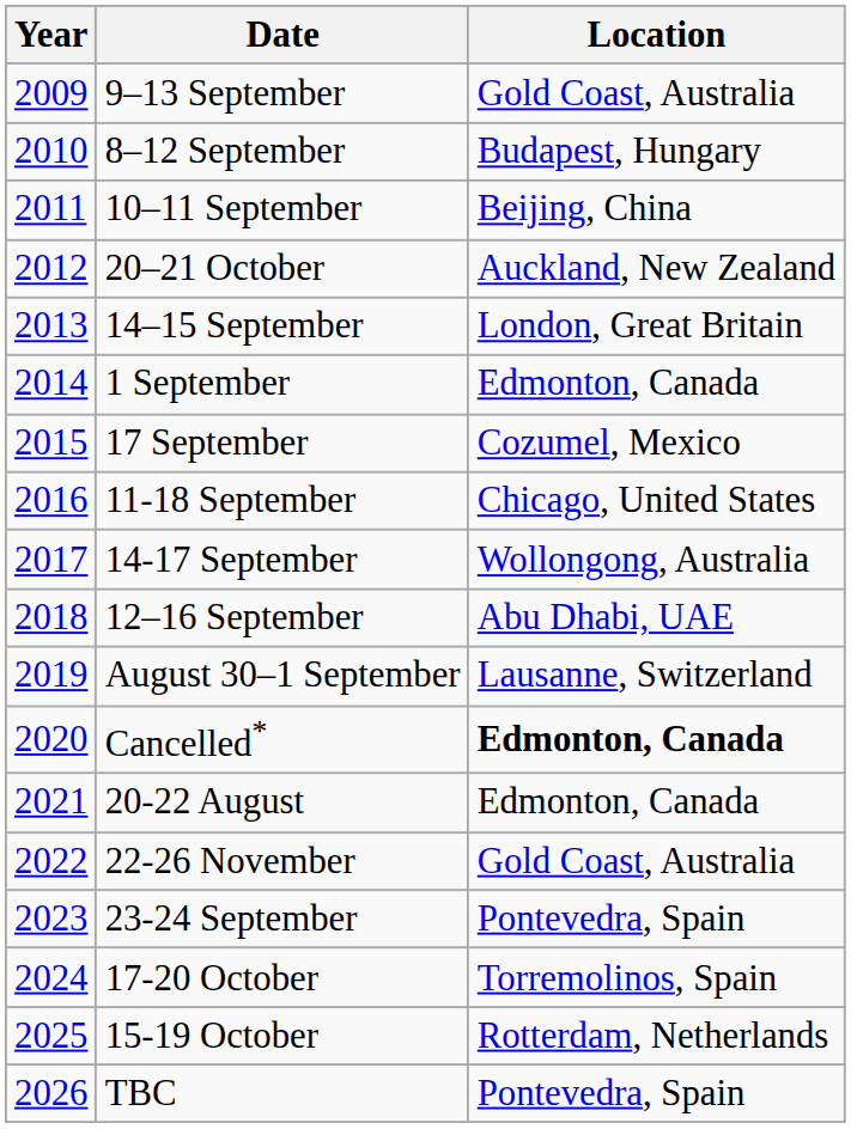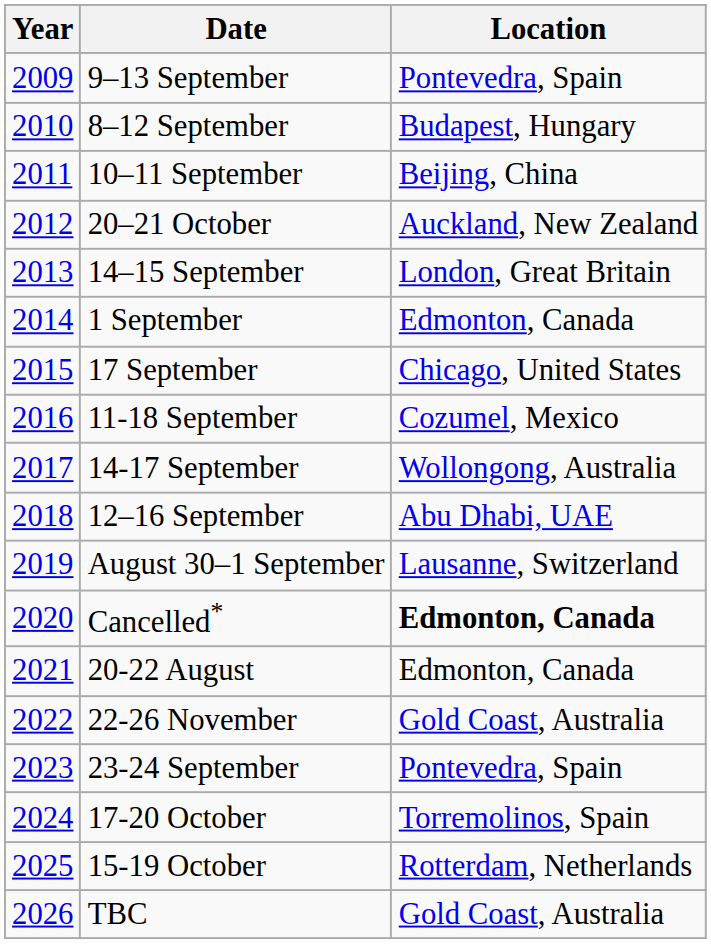9–13 September | Location: Gold Coast, Australia -> Pontevedra, Spain
17 September | Location: Cozumel, Mexico -> Chicago, United States
11-18 September | Location: Chicago, United States -> Cozumel, Mexico
TBC | Location: Pontevedra, Spain -> Gold Coast, Australia
